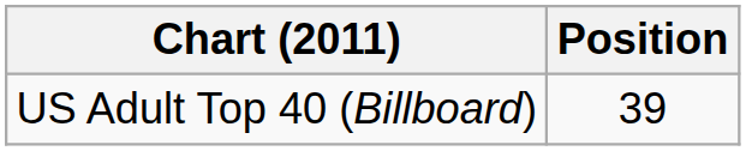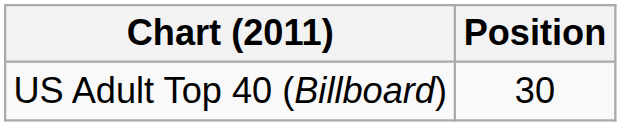US Adult Top 40 (Billboard) | Position: 39 -> 30
